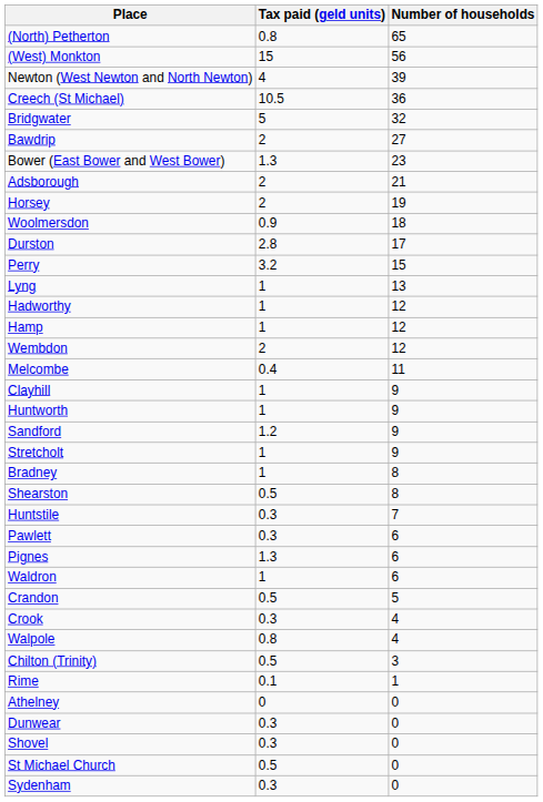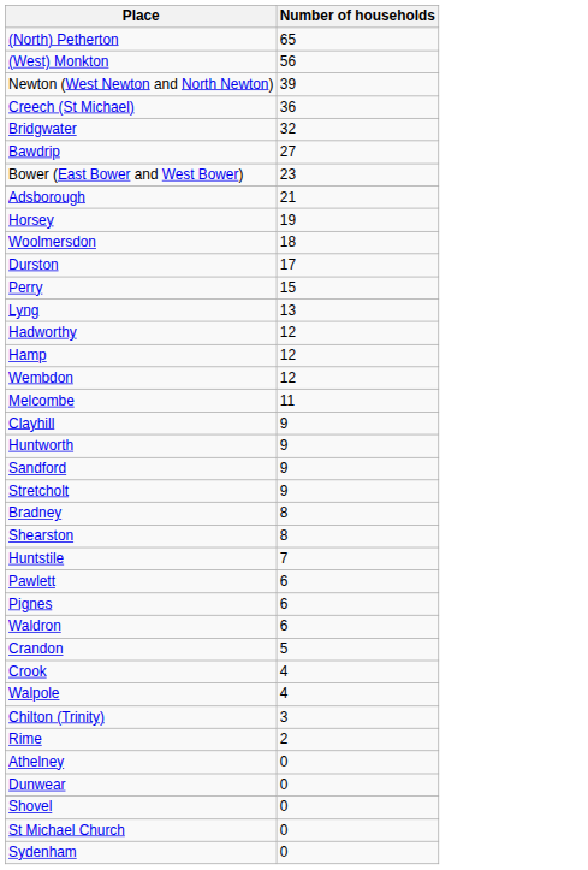- column: Tax paid (geld units) | 0.8 | 15 | 4 | 10.5 | 5 | 2 | 1.3 | 2 | 2 | 0.9 | 2.8 | 3.2 | 1 | 1 | 1 | 2 | 0.4 | 1 | 1 | 1.2 | 1 | 1 | 0.5 | 0.3 | 0.3 | 1.3 | 1 | 0.5 | 0.3 | 0.8 | 0.5 | 0.1 | 0 | 0.3 | 0.3 | 0.5 | 0.3
Rime | Number of households: 1 -> 2
